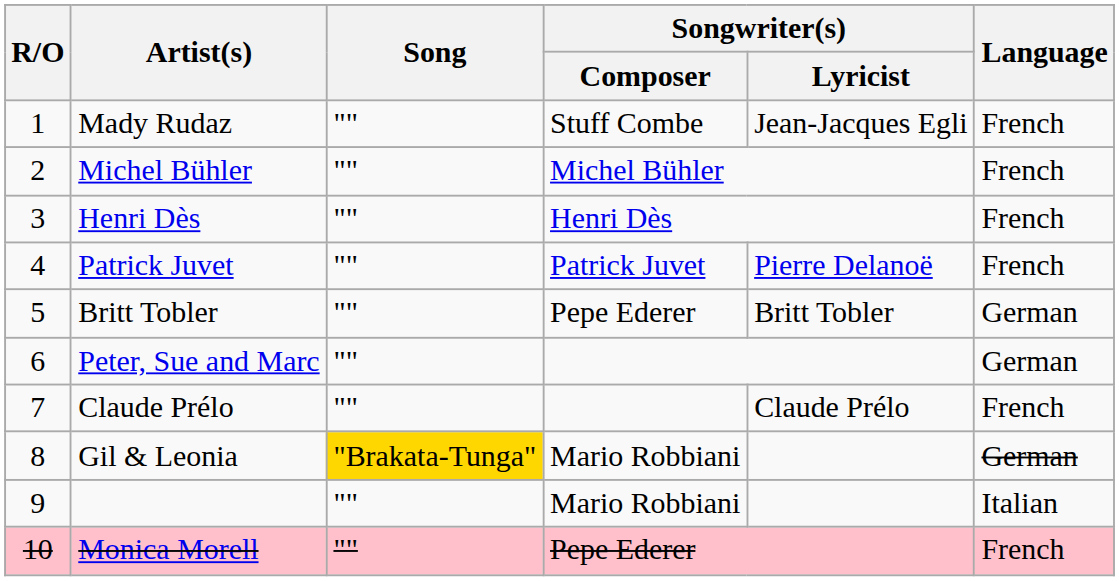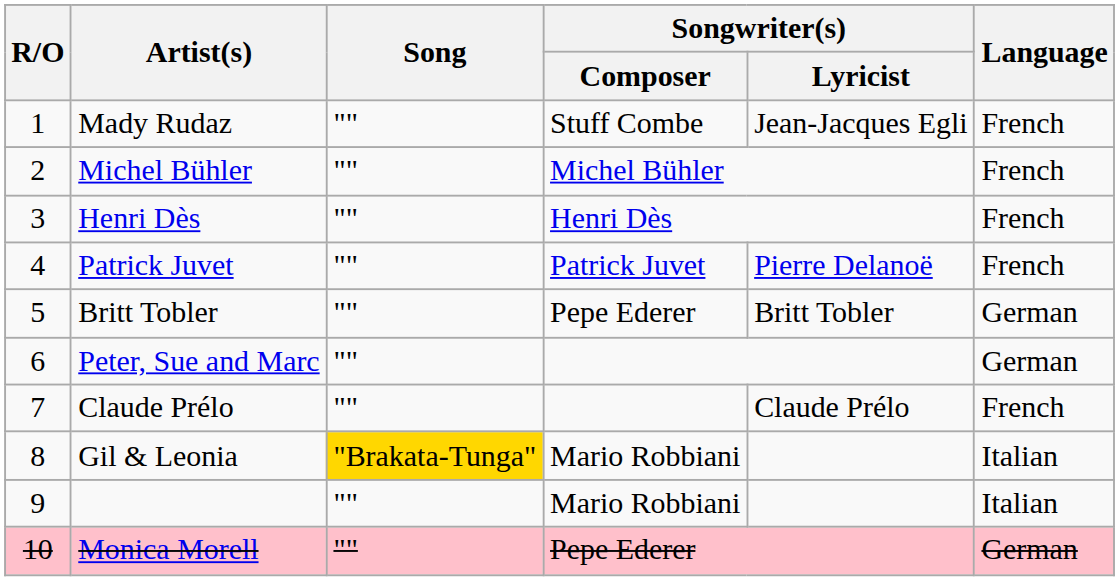Gil & Leonia | Language: German -> Italian
Monica Morell | Language: French -> German
